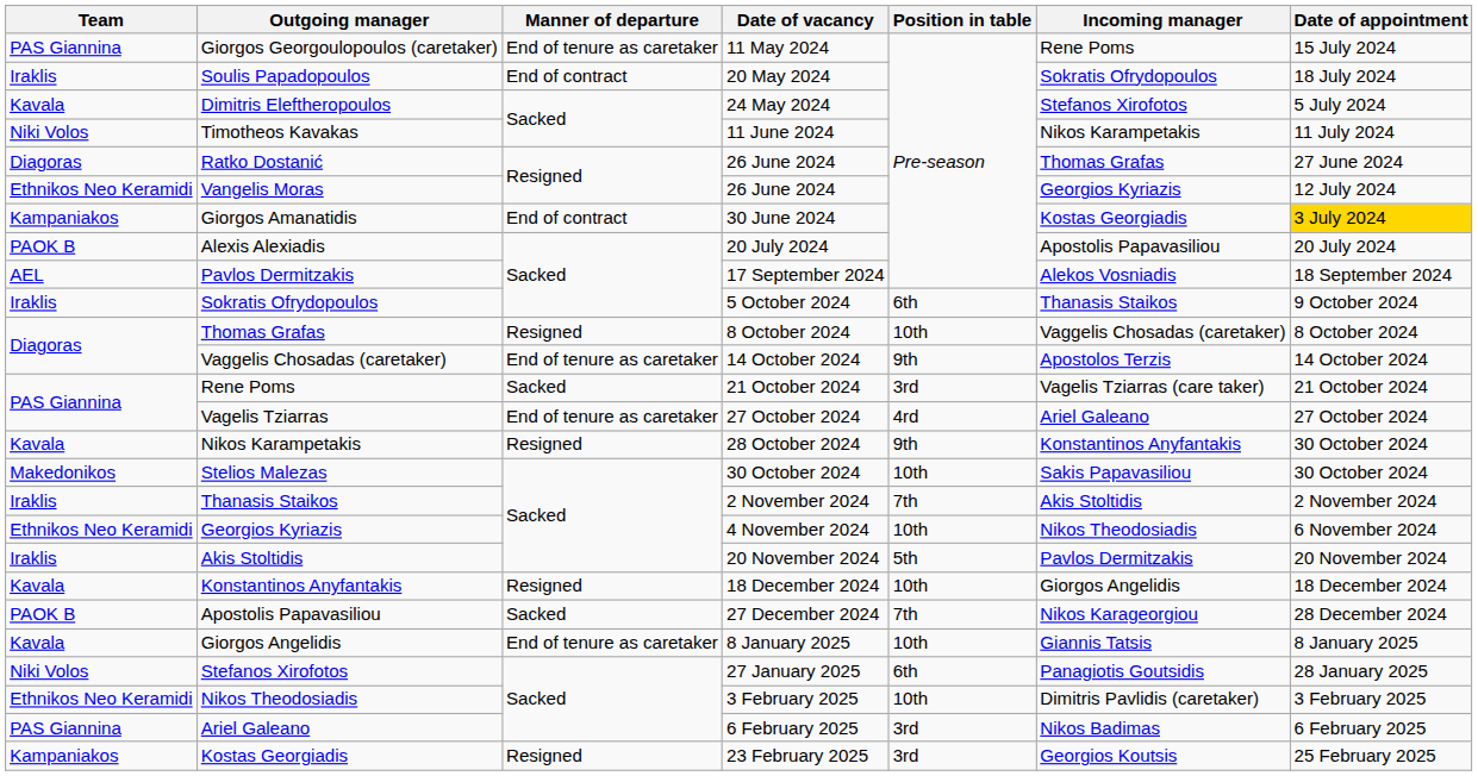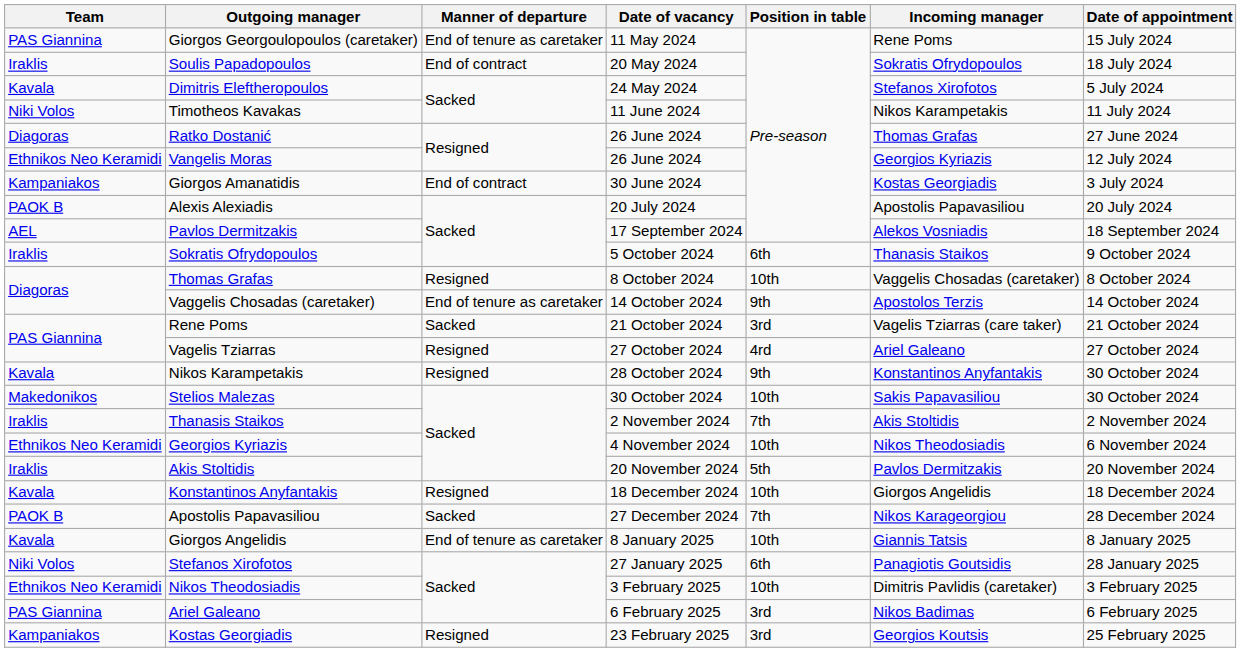Giorgos Amanatidis | Date of appointment: gold background -> no background
Vagelis Tziarras | Manner of departure: End of tenure as caretaker -> Resigned
